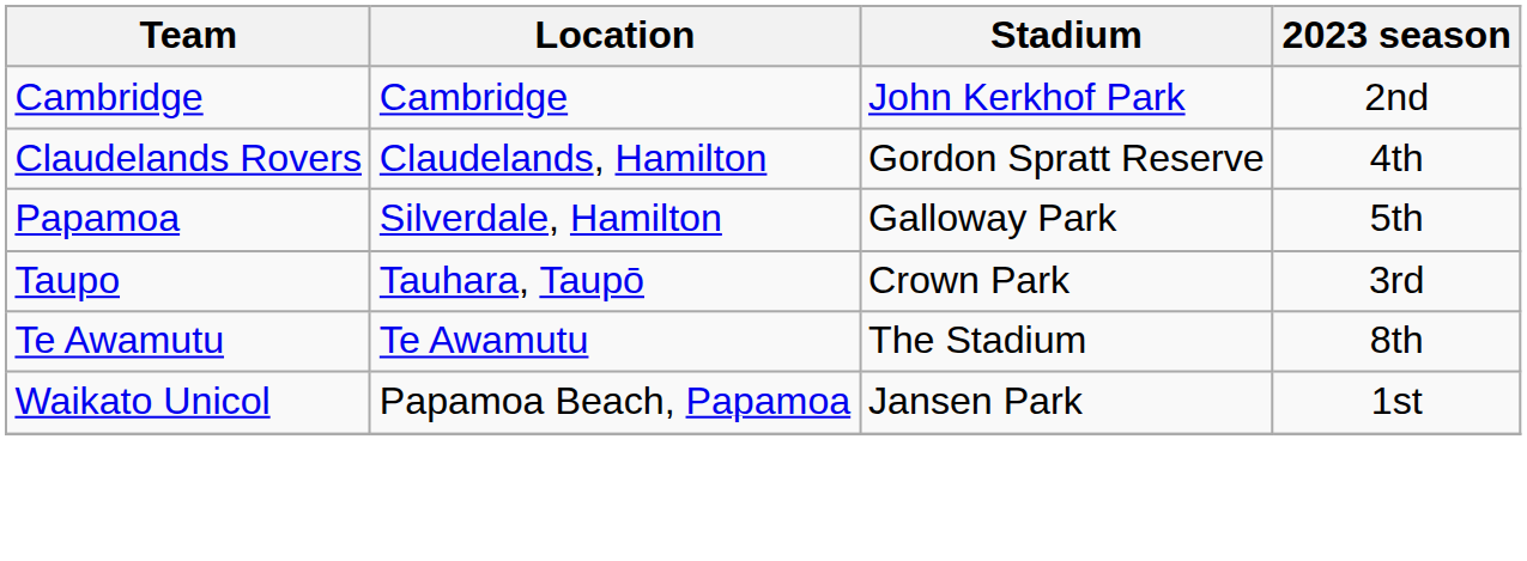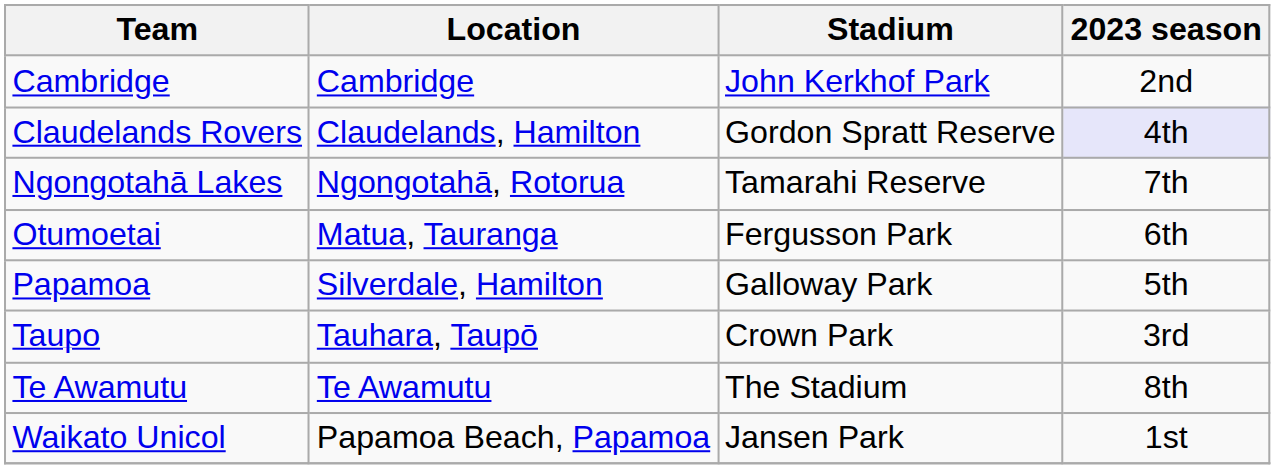Claudelands Rovers | 2023 season: no background -> lavender background
+ row: Ngongotahā Lakes | Ngongotahā, Rotorua | Tamarahi Reserve | 7th
+ row: Otumoetai | Matua, Tauranga | Fergusson Park | 6th
